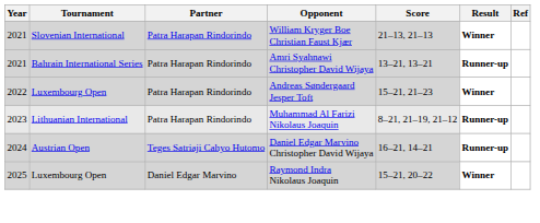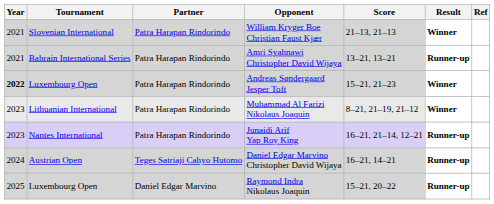Andreas Søndergaard Jesper Toft | Year: normal -> bold
Muhammad Al Farizi Nikolaus Joaquin | Result: Runner-up -> Winner
+ row: 2023 | Nantes International | Patra Harapan Rindorindo | Junaidi Arif Yap Roy King | 16–21, 21–14, 12–21 | Runner-up
Raymond Indra Nikolaus Joaquin | Result: Winner -> Runner-up
